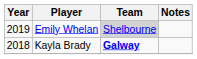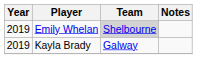Kayla Brady | Year: 2018 -> 2019
Kayla Brady | Team: bold -> normal
